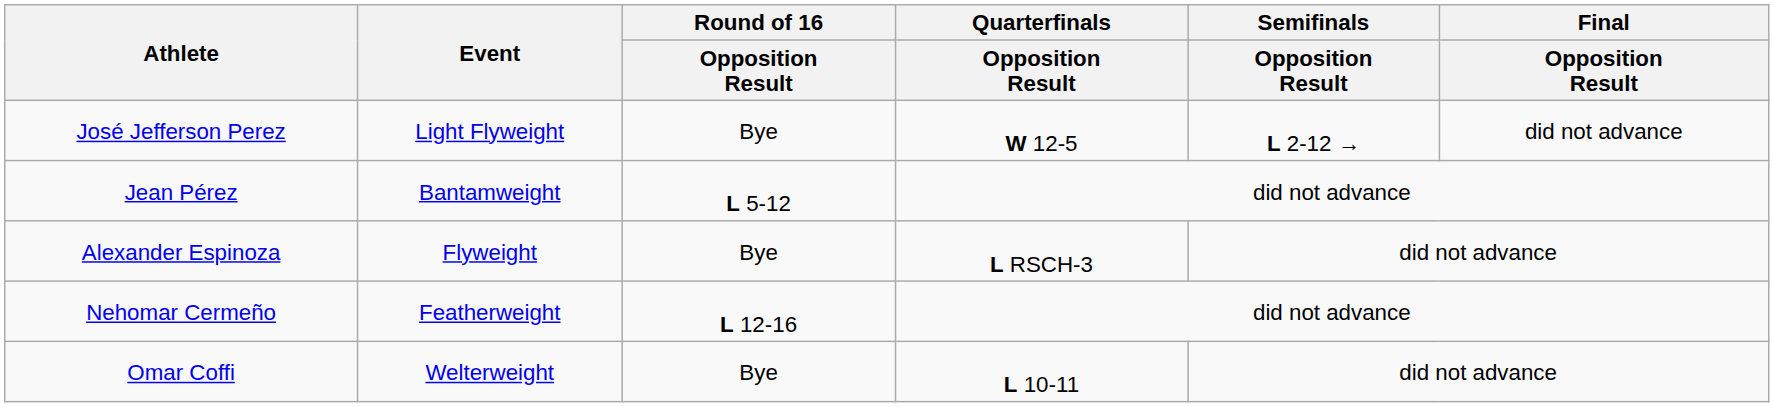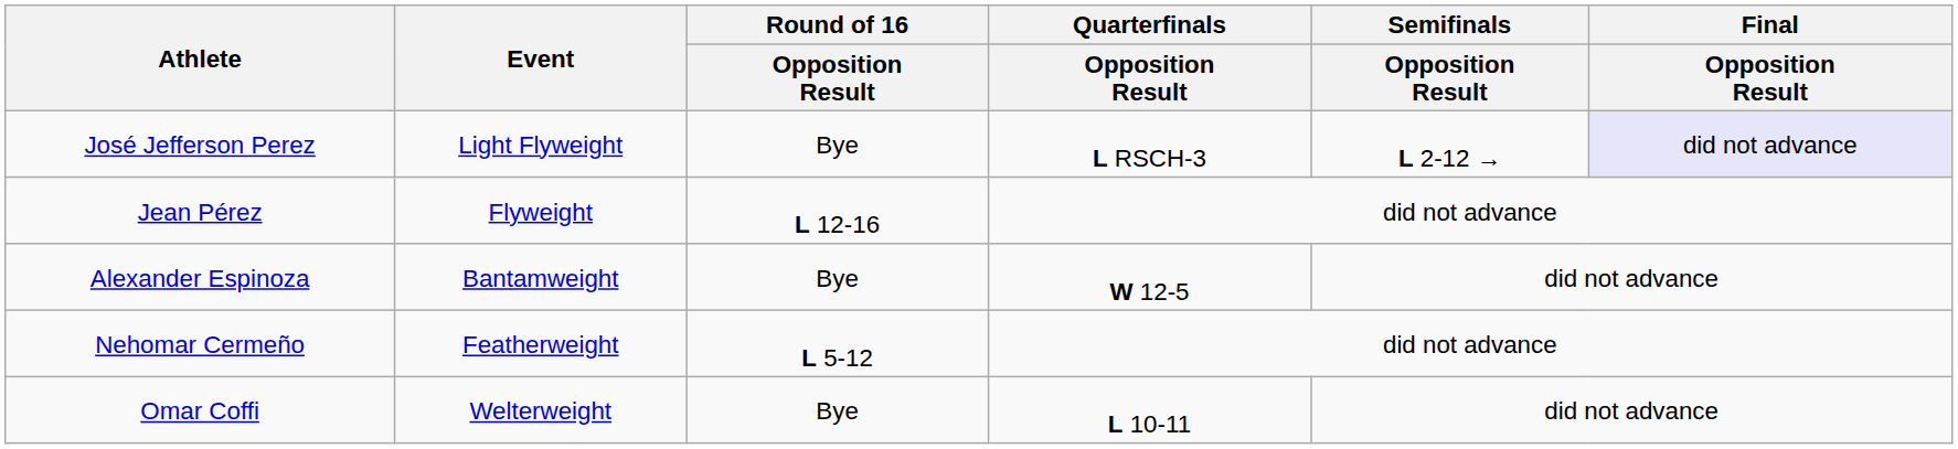José Jefferson Perez | Quarterfinals / Opposition Result: W 12-5 -> L RSCH-3
José Jefferson Perez | Final / Opposition Result: no background -> lavender background
Jean Pérez | Event: Bantamweight -> Flyweight
Jean Pérez | Round of 16 / Opposition Result: L 5-12 -> L 12-16
Alexander Espinoza | Event: Flyweight -> Bantamweight
Alexander Espinoza | Quarterfinals / Opposition Result: L RSCH-3 -> W 12-5
Nehomar Cermeño | Round of 16 / Opposition Result: L 12-16 -> L 5-12
